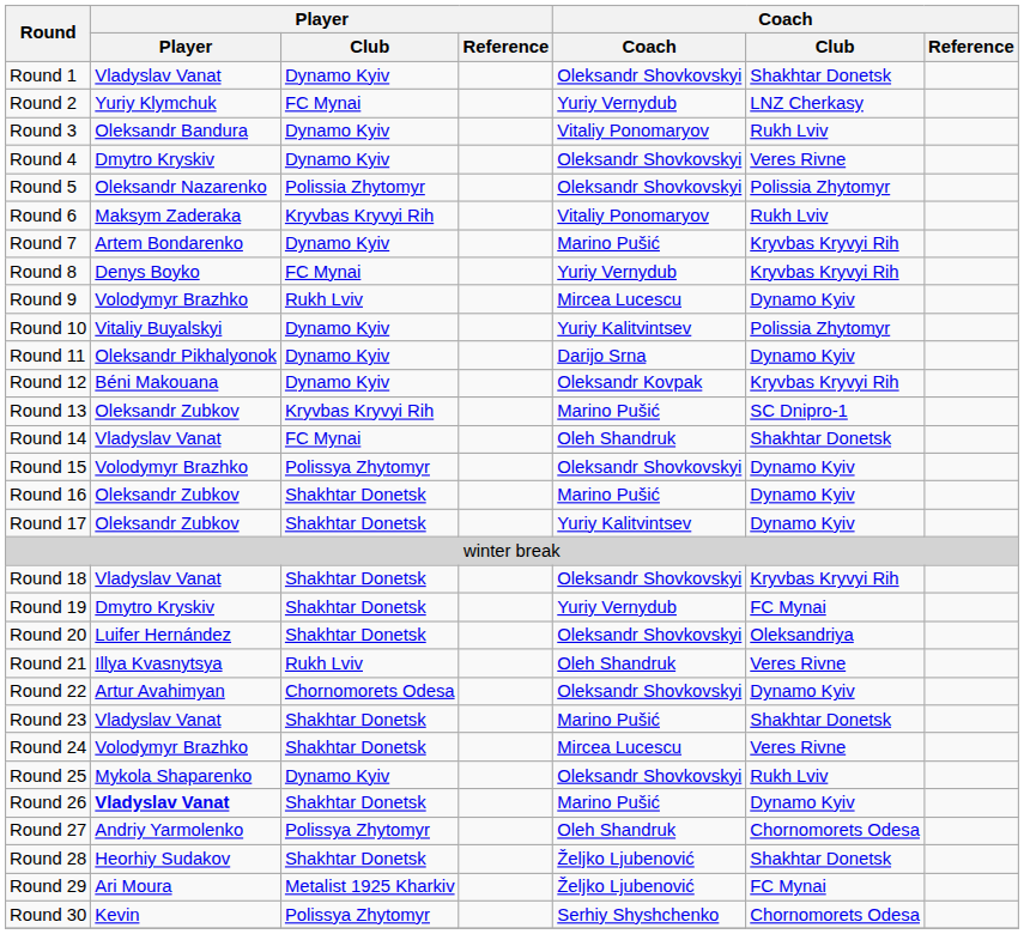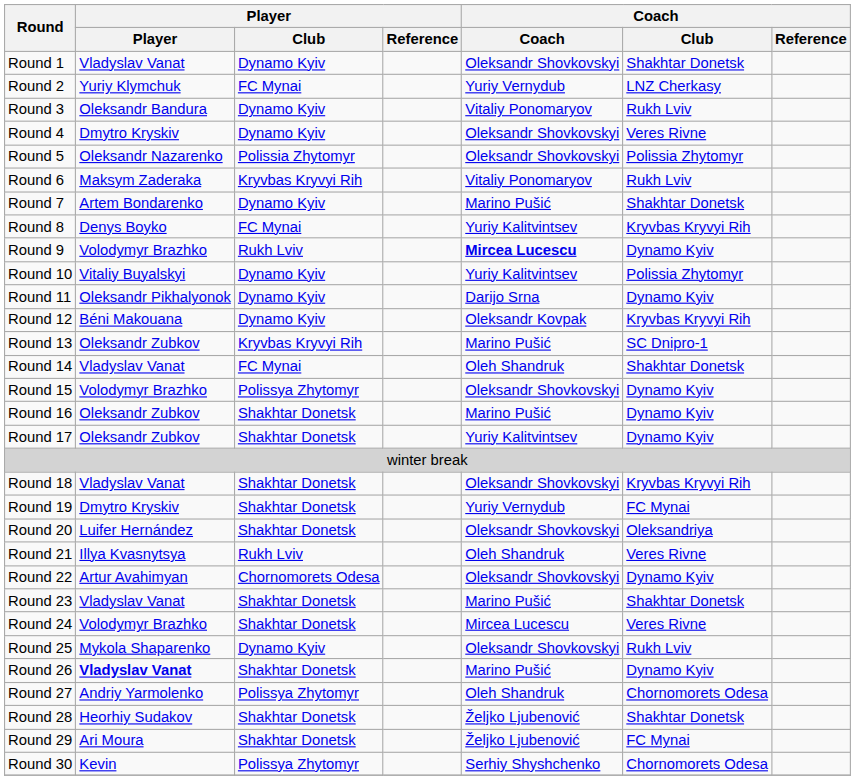Round 7 | Coach / Club: Kryvbas Kryvyi Rih -> Shakhtar Donetsk
Round 8 | Coach: Yuriy Vernydub -> Yuriy Kalitvintsev
Round 9 | Coach: normal -> bold
Round 29 | Player / Club: Metalist 1925 Kharkiv -> Shakhtar Donetsk
